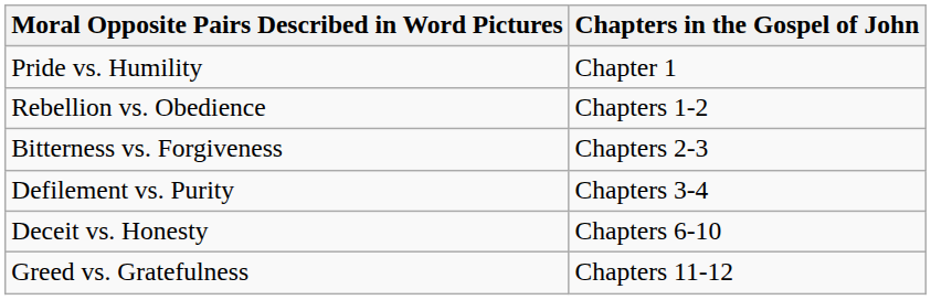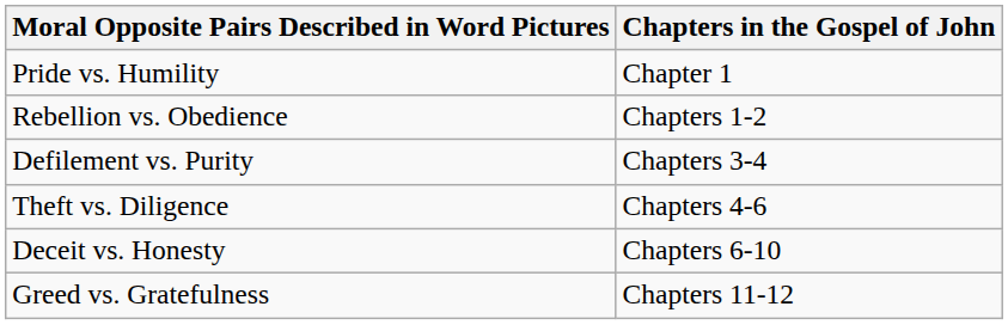- row: Bitterness vs. Forgiveness | Chapters 2-3
+ row: Theft vs. Diligence | Chapters 4-6
